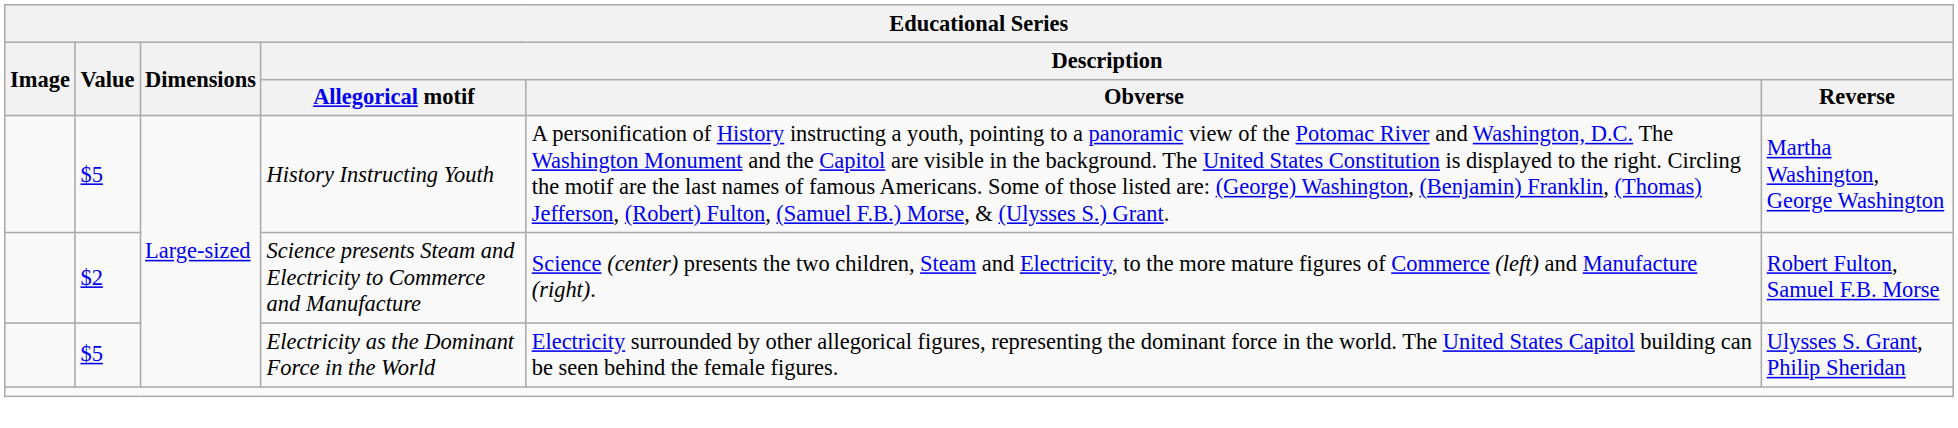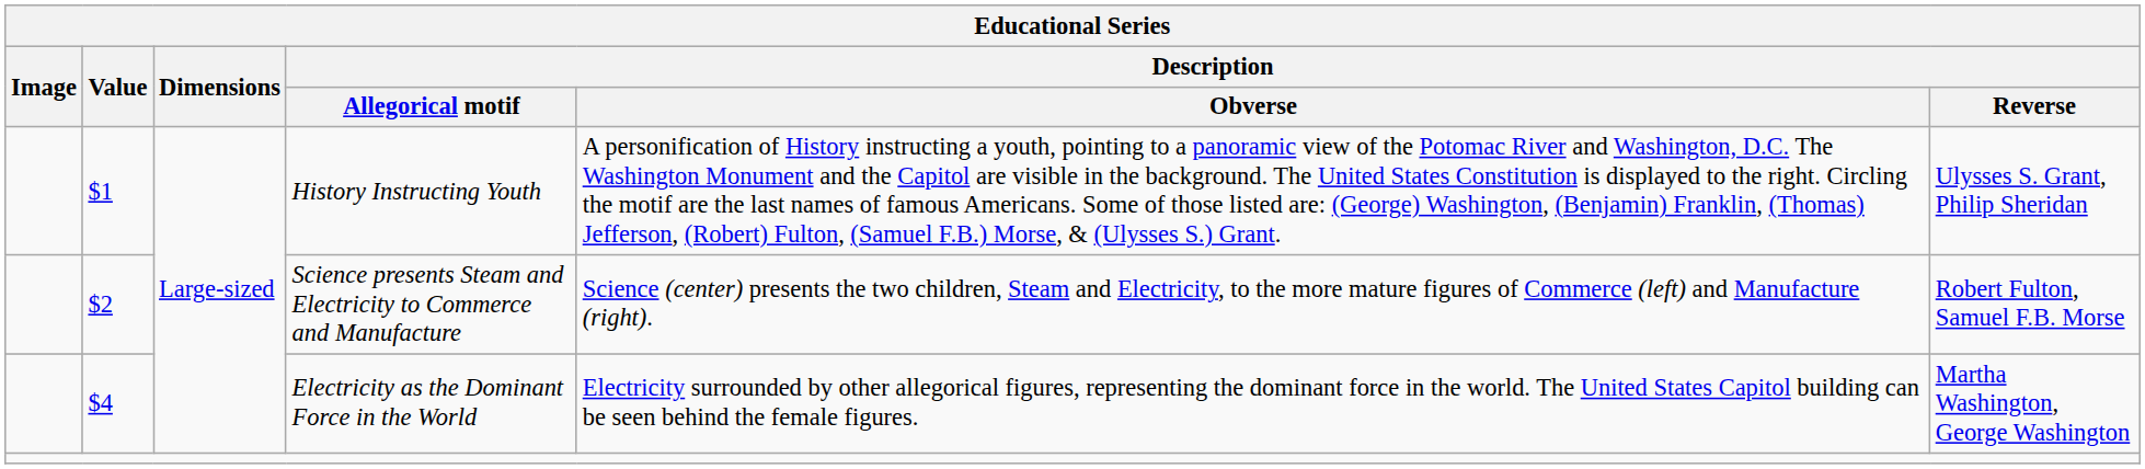History Instructing Youth | Value: $5 -> $1
History Instructing Youth | Description / Reverse: Martha Washington, George Washington -> Ulysses S. Grant, Philip Sheridan
Electricity as the Dominant Force in the World | Value: $5 -> $4
Electricity as the Dominant Force in the World | Description / Reverse: Ulysses S. Grant, Philip Sheridan -> Martha Washington, George Washington
